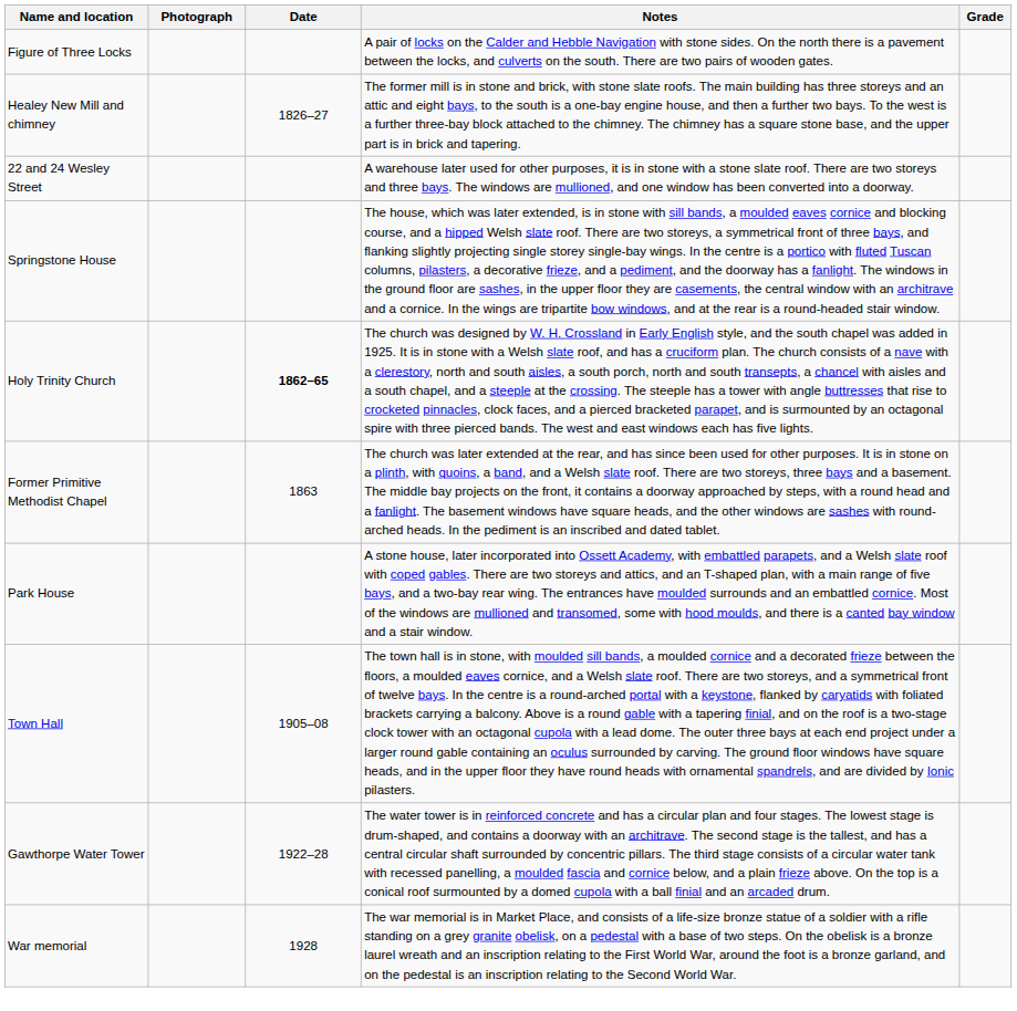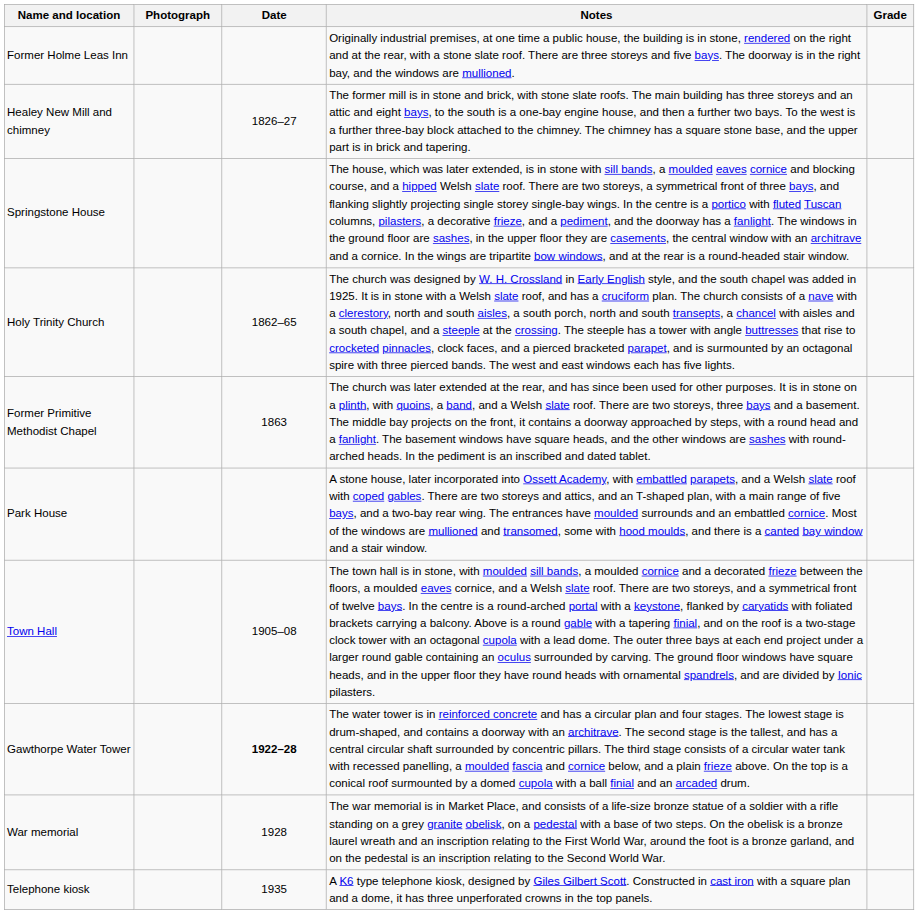- row: Figure of Three Locks | A pair of locks on the Calder and Hebble Navigation with stone sides. On the north there is a pavement between the locks, and culverts on the south. There are two pairs of wooden gates.
+ row: Former Holme Leas Inn | Originally industrial premises, at one time a public house, the building is in stone, rendered on the right and at the rear, with a stone slate roof. There are three storeys and five bays. The doorway is in the right bay, and the windows are mullioned.
- row: 22 and 24 Wesley Street | A warehouse later used for other purposes, it is in stone with a stone slate roof. There are two storeys and three bays. The windows are mullioned, and one window has been converted into a doorway.
Holy Trinity Church | Date: bold -> normal
Gawthorpe Water Tower | Date: normal -> bold
+ row: Telephone kiosk | 1935 | A K6 type telephone kiosk, designed by Giles Gilbert Scott. Constructed in cast iron with a square plan and a dome, it has three unperforated crowns in the top panels.
